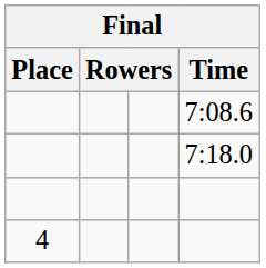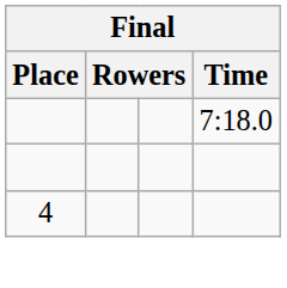- row: 7:08.6
